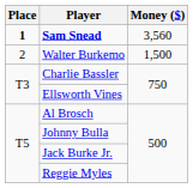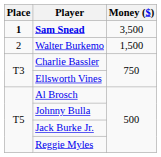Sam Snead | Money ($): 3,560 -> 3,500
